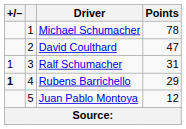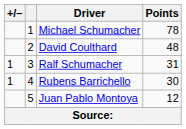David Coulthard | Points: 47 -> 48
Rubens Barrichello | +/–: bold -> normal
Rubens Barrichello | Points: 29 -> 30
